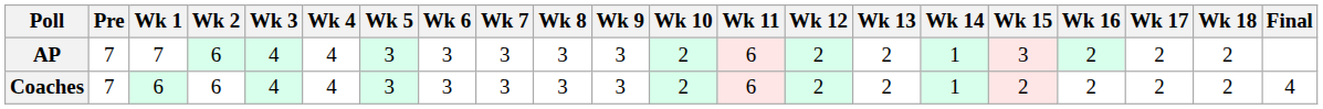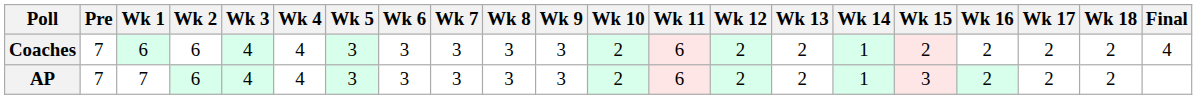rows swapped: AP <-> Coaches
